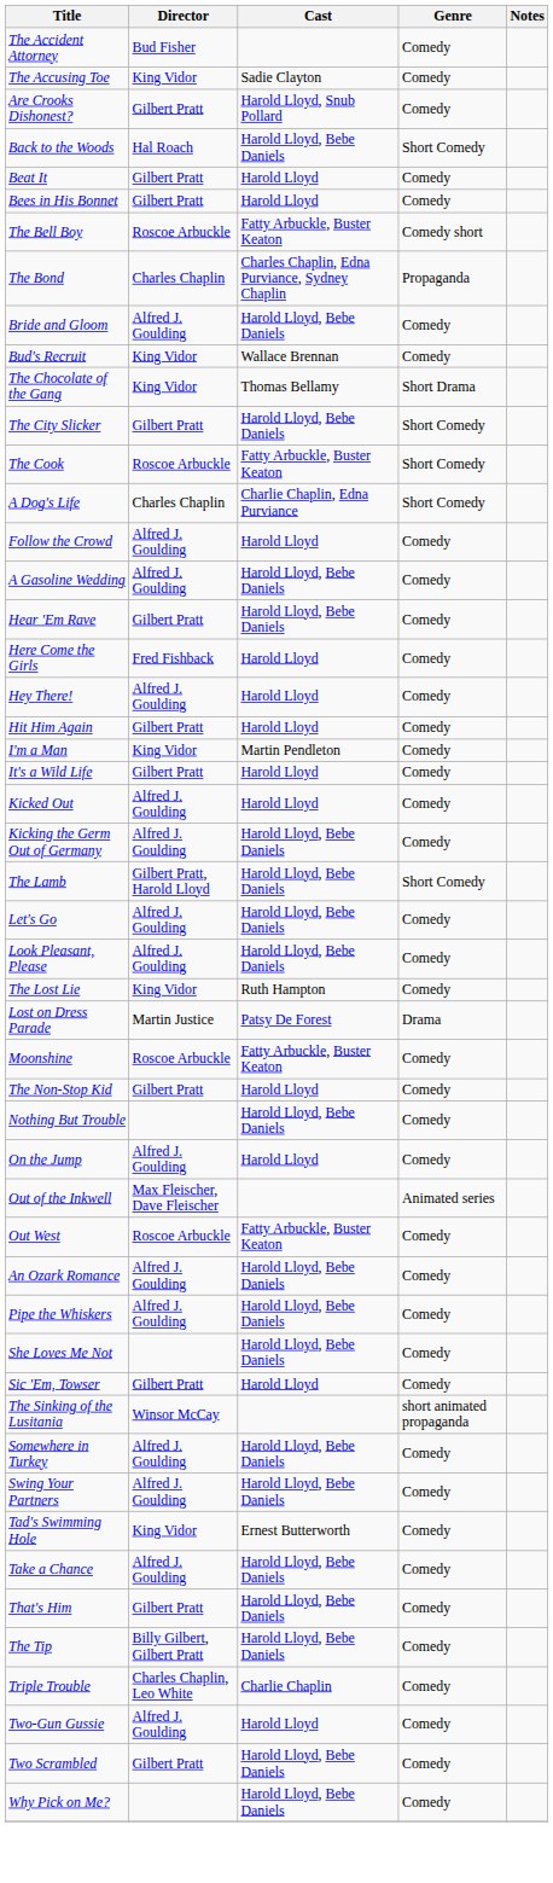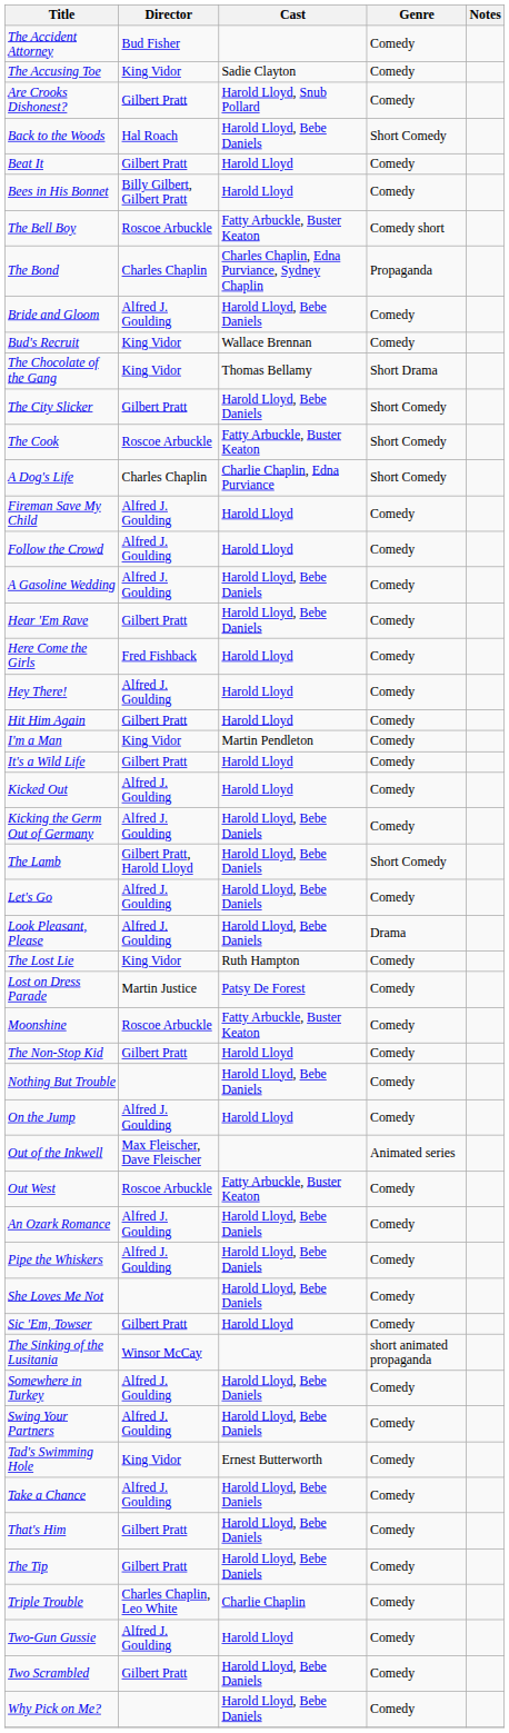Bees in His Bonnet | Director: Gilbert Pratt -> Billy Gilbert, Gilbert Pratt
+ row: Fireman Save My Child | Alfred J. Goulding | Harold Lloyd | Comedy
Look Pleasant, Please | Genre: Comedy -> Drama
Lost on Dress Parade | Genre: Drama -> Comedy
The Tip | Director: Billy Gilbert, Gilbert Pratt -> Gilbert Pratt
